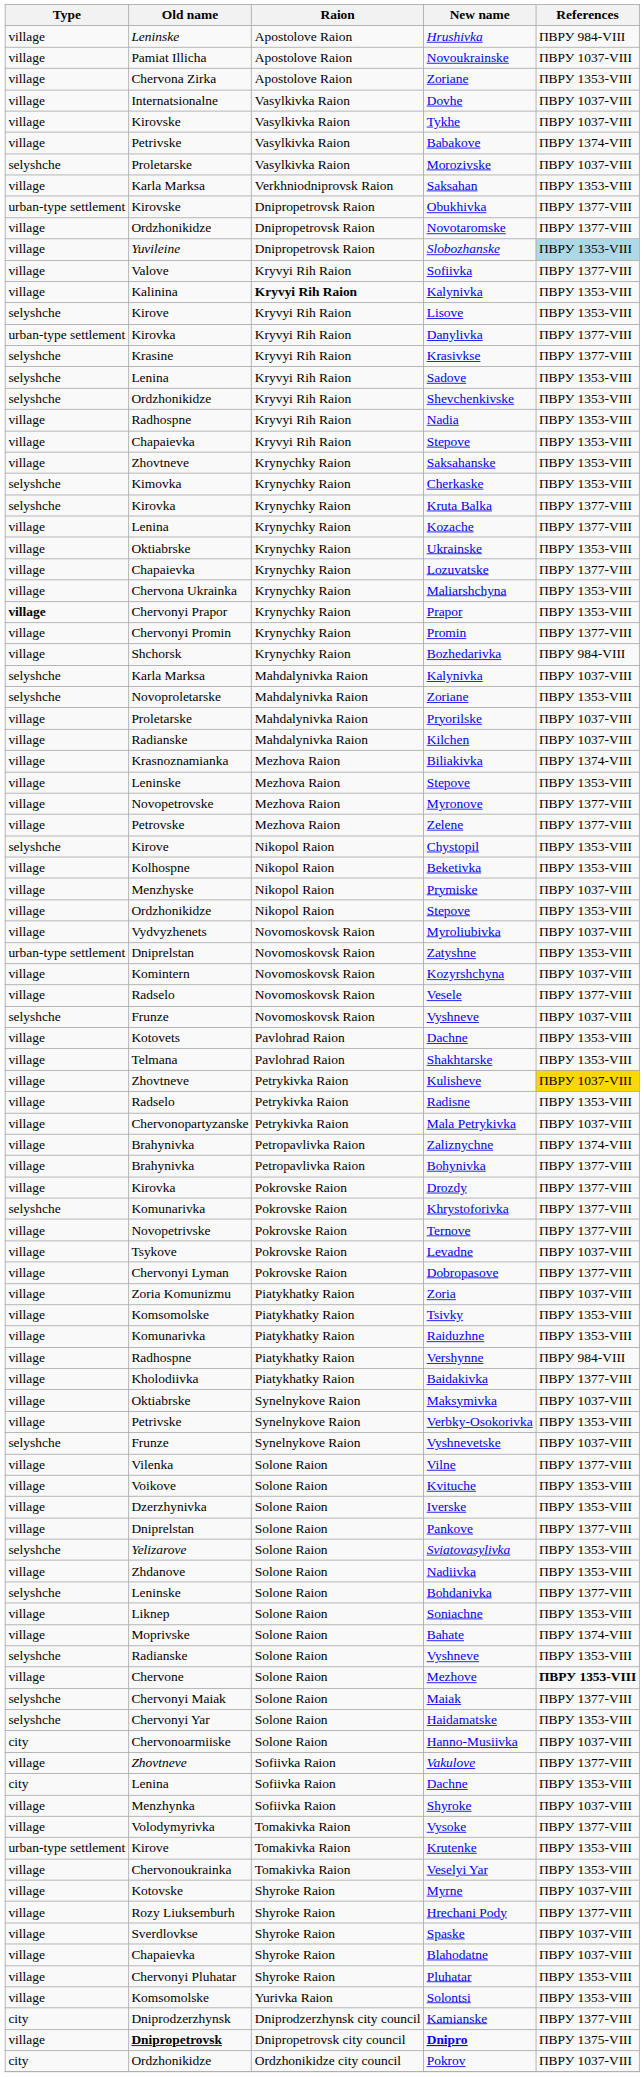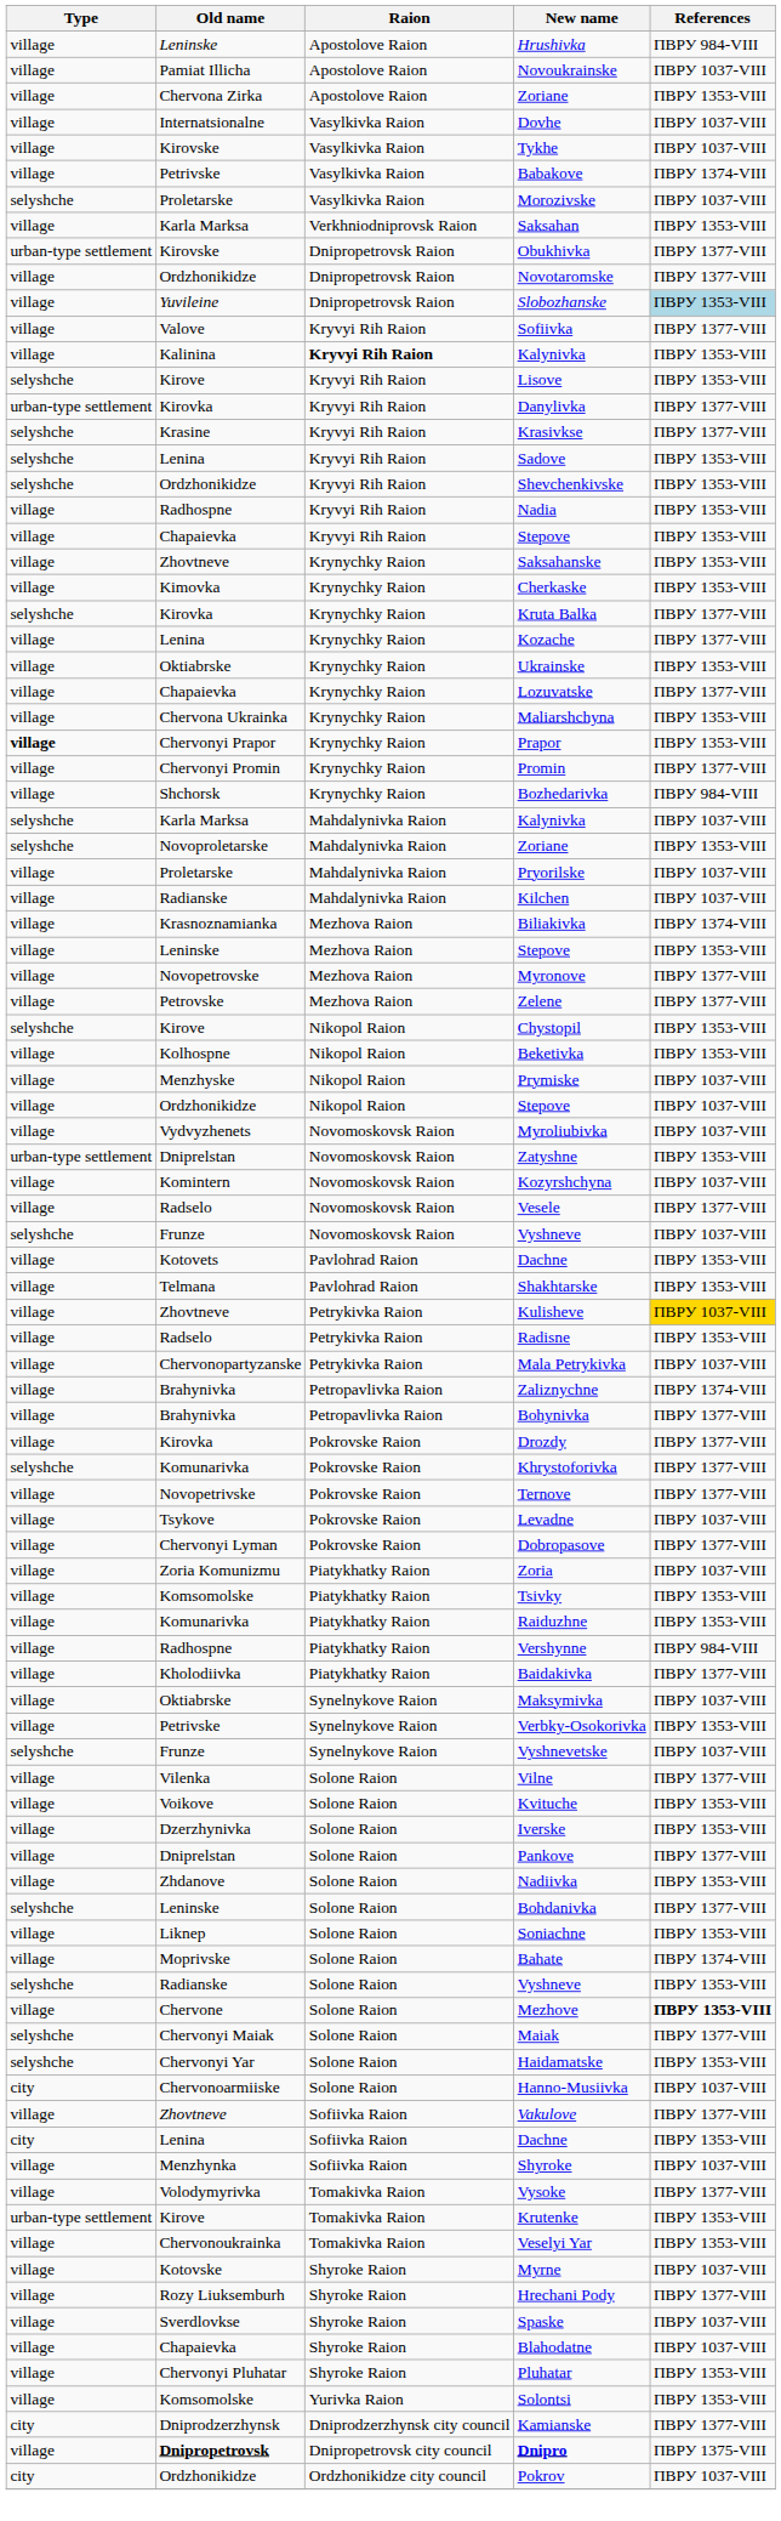Cherkaske | Type: selyshche -> village
Ordzhonikidze / Stepove | References: ПВРУ 1353-VIII -> ПВРУ 1037-VIII
- row: selyshche | Yelizarove | Solone Raion | Sviatovasylivka | ПВРУ 1353-VIII
